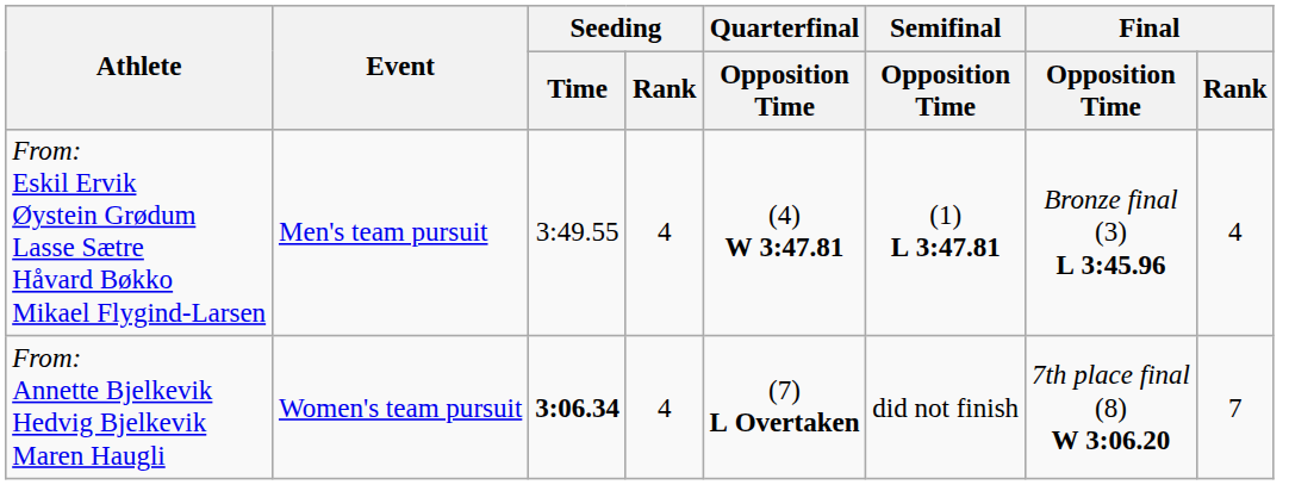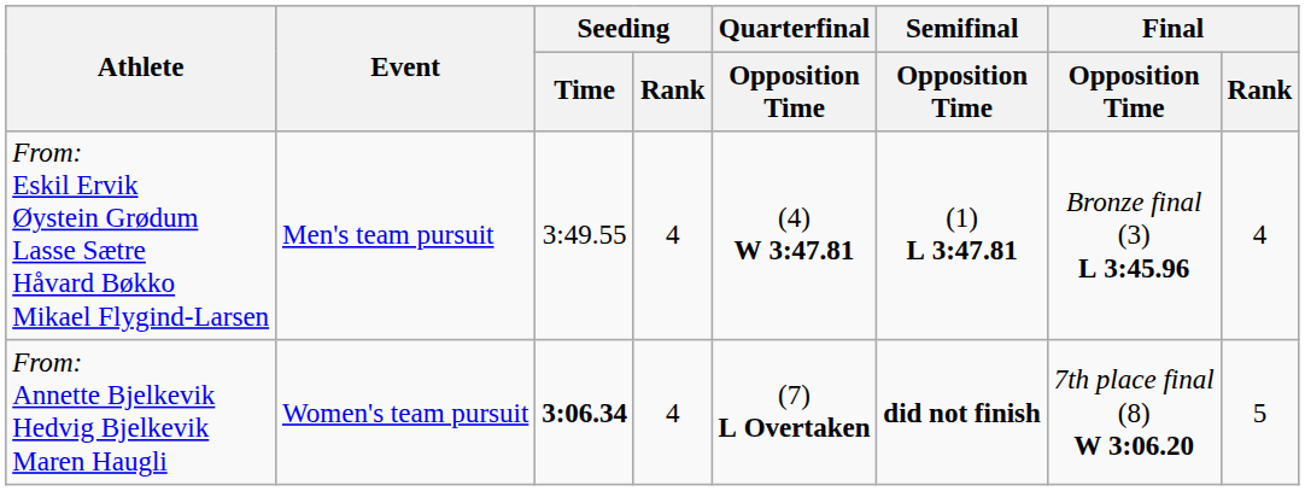From: Annette Bjelkevik Hedvig Bjelkevik Maren Haugli | Semifinal / Opposition Time: normal -> bold
From: Annette Bjelkevik Hedvig Bjelkevik Maren Haugli | Final / Rank: 7 -> 5
